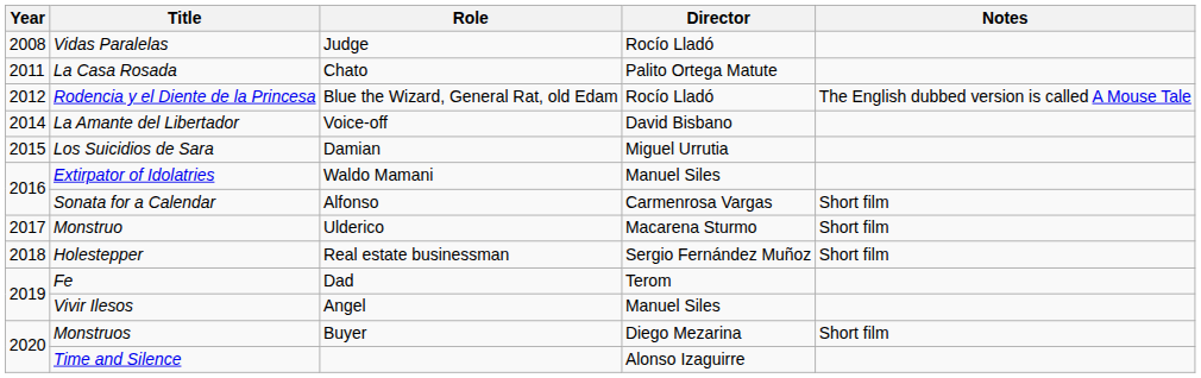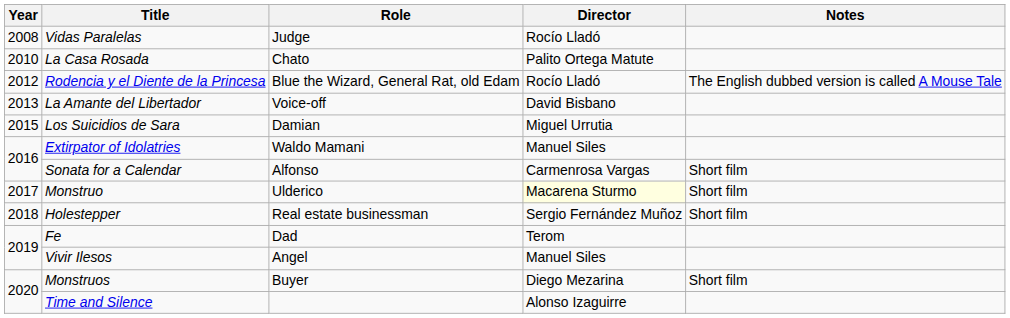La Casa Rosada | Year: 2011 -> 2010
La Amante del Libertador | Year: 2014 -> 2013
Monstruo | Director: no background -> lightyellow background
